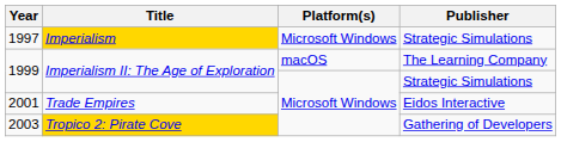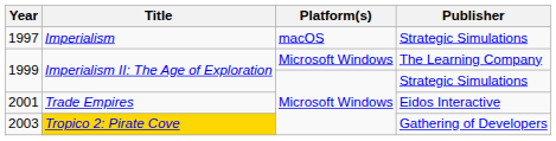1997 | Title: gold background -> no background
1997 | Platform(s): Microsoft Windows -> macOS
1999 / The Learning Company | Platform(s): macOS -> Microsoft Windows
